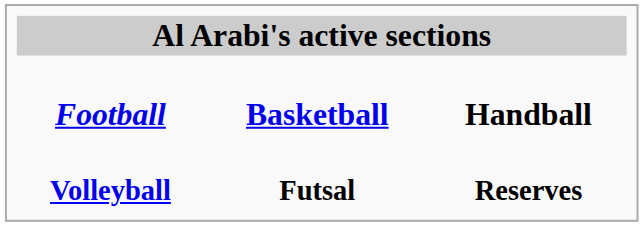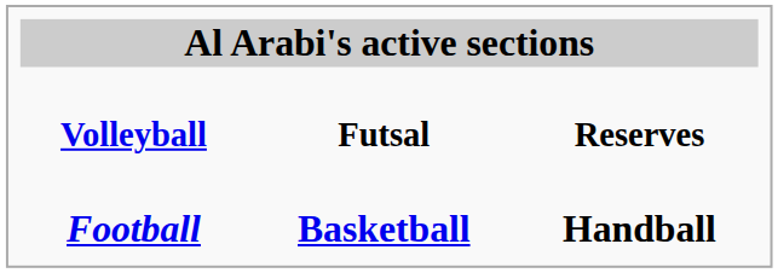rows swapped: Football <-> Volleyball
